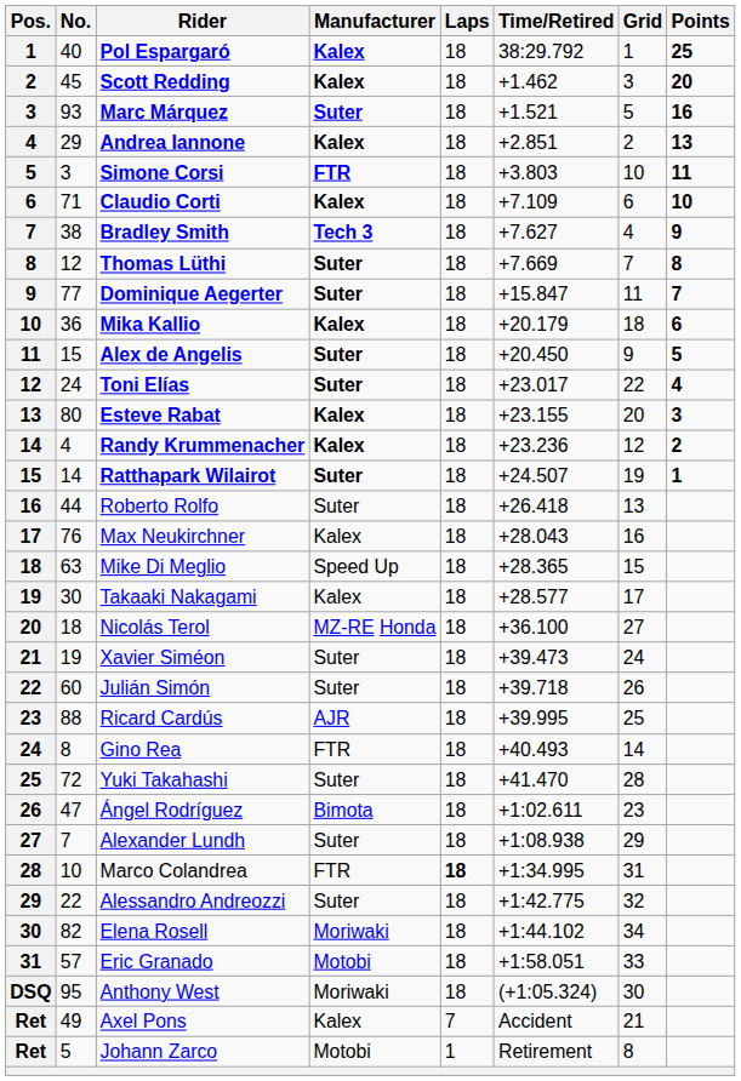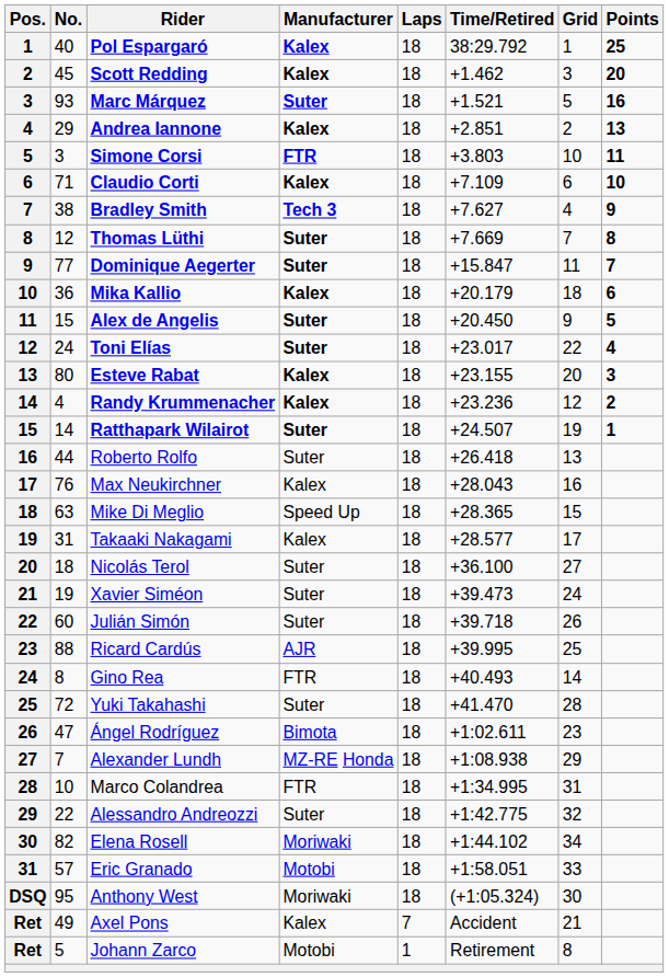Takaaki Nakagami | No.: 30 -> 31
Nicolás Terol | Manufacturer: MZ-RE Honda -> Suter
Alexander Lundh | Manufacturer: Suter -> MZ-RE Honda
Marco Colandrea | Laps: bold -> normal
